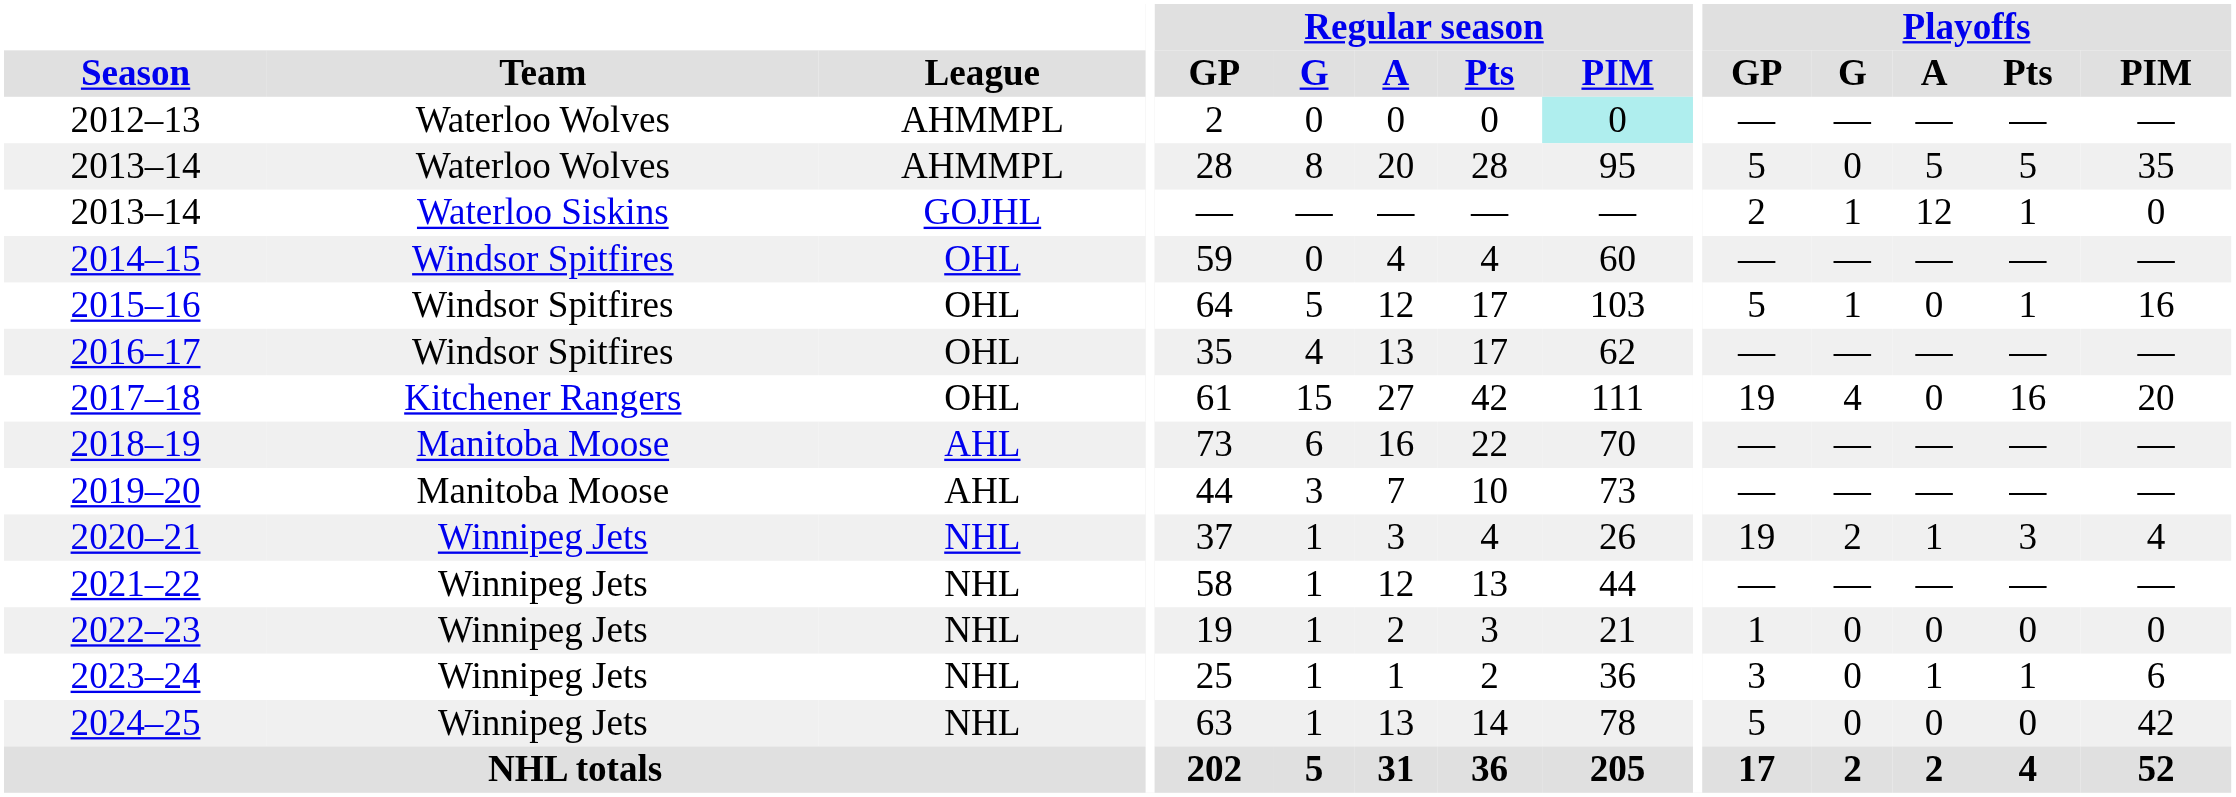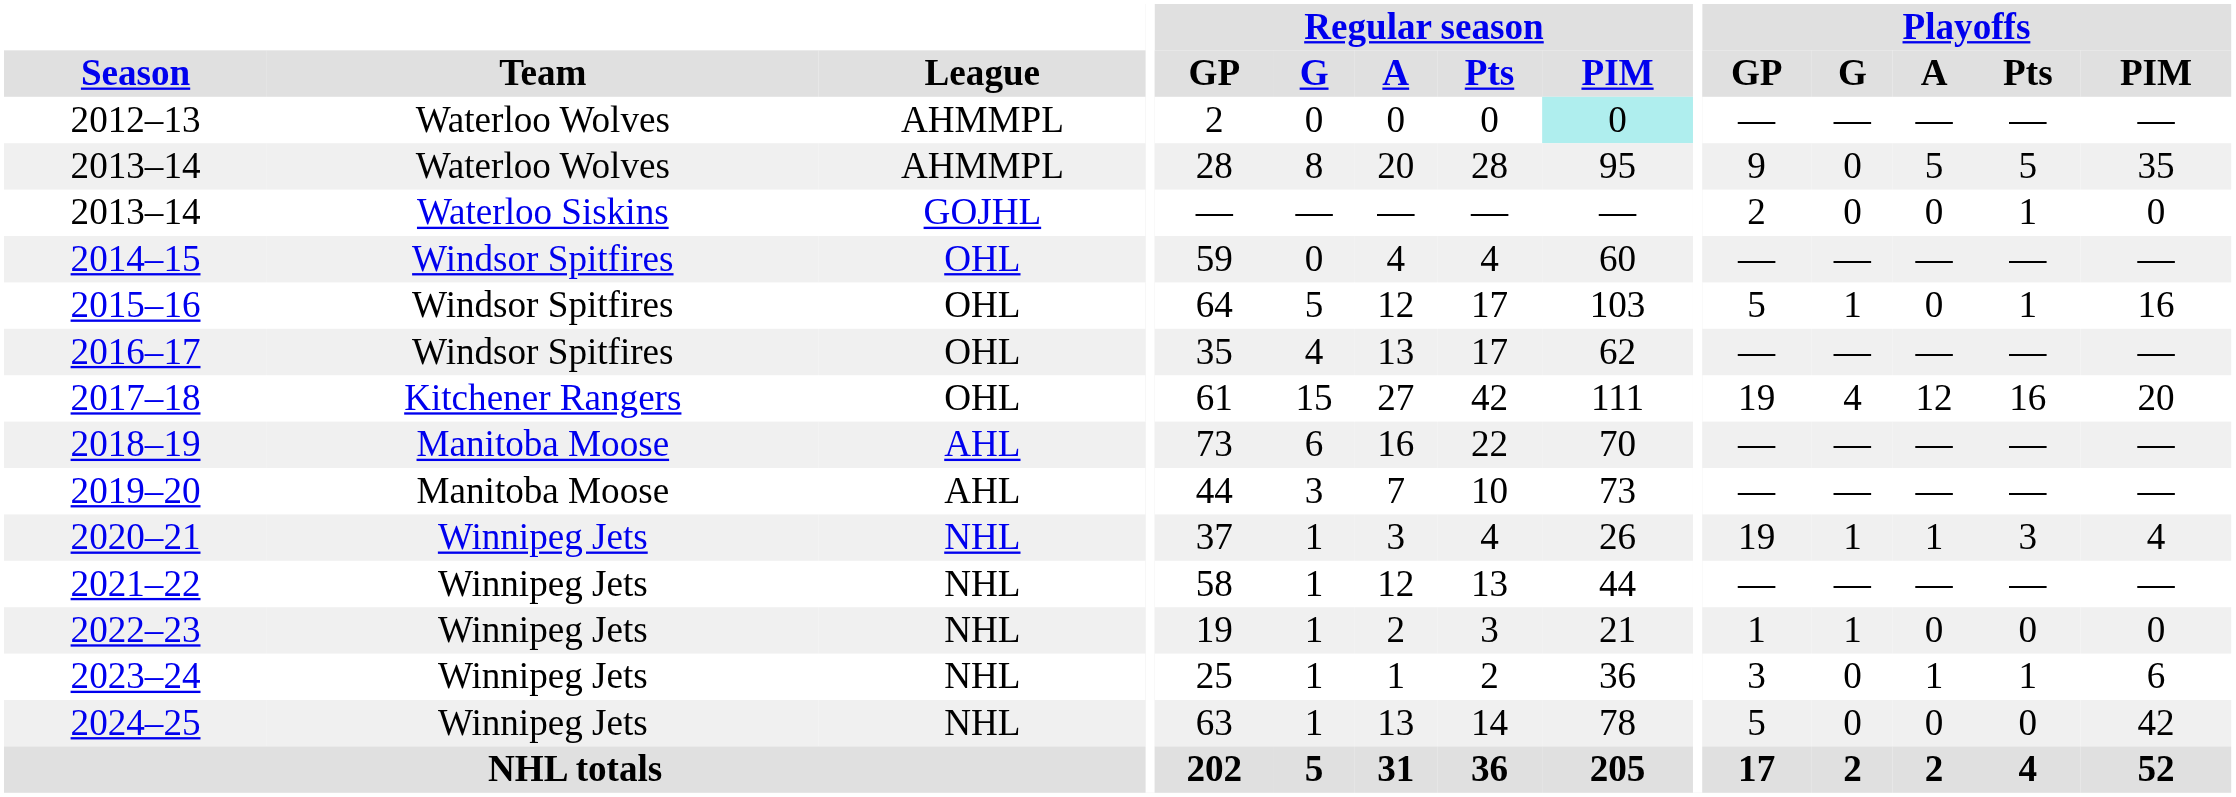2013–14 / Waterloo Wolves | Playoffs / GP: 5 -> 9
2013–14 / Waterloo Siskins | Playoffs / G: 1 -> 0
2013–14 / Waterloo Siskins | Playoffs / A: 12 -> 0
2017–18 | Playoffs / A: 0 -> 12
2020–21 | Playoffs / G: 2 -> 1
2022–23 | Playoffs / G: 0 -> 1
